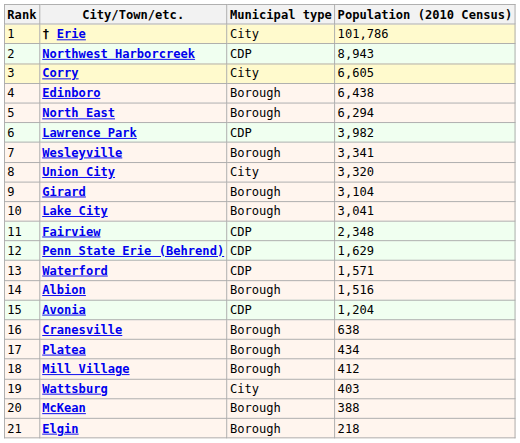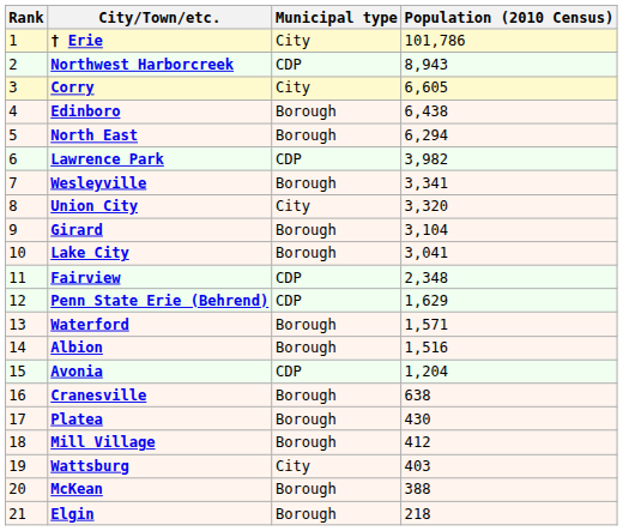Waterford | Municipal type: CDP -> Borough
Platea | Population (2010 Census): 434 -> 430
